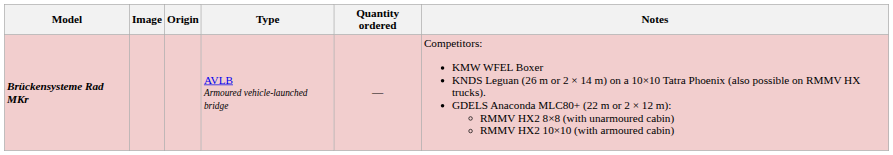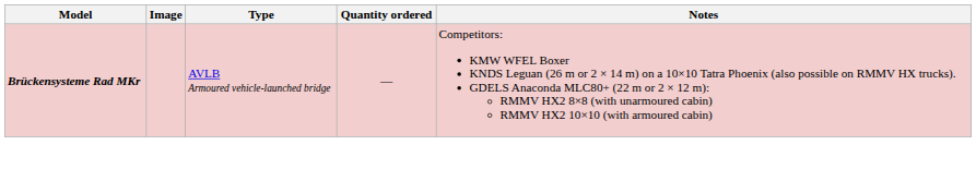- column: Origin
